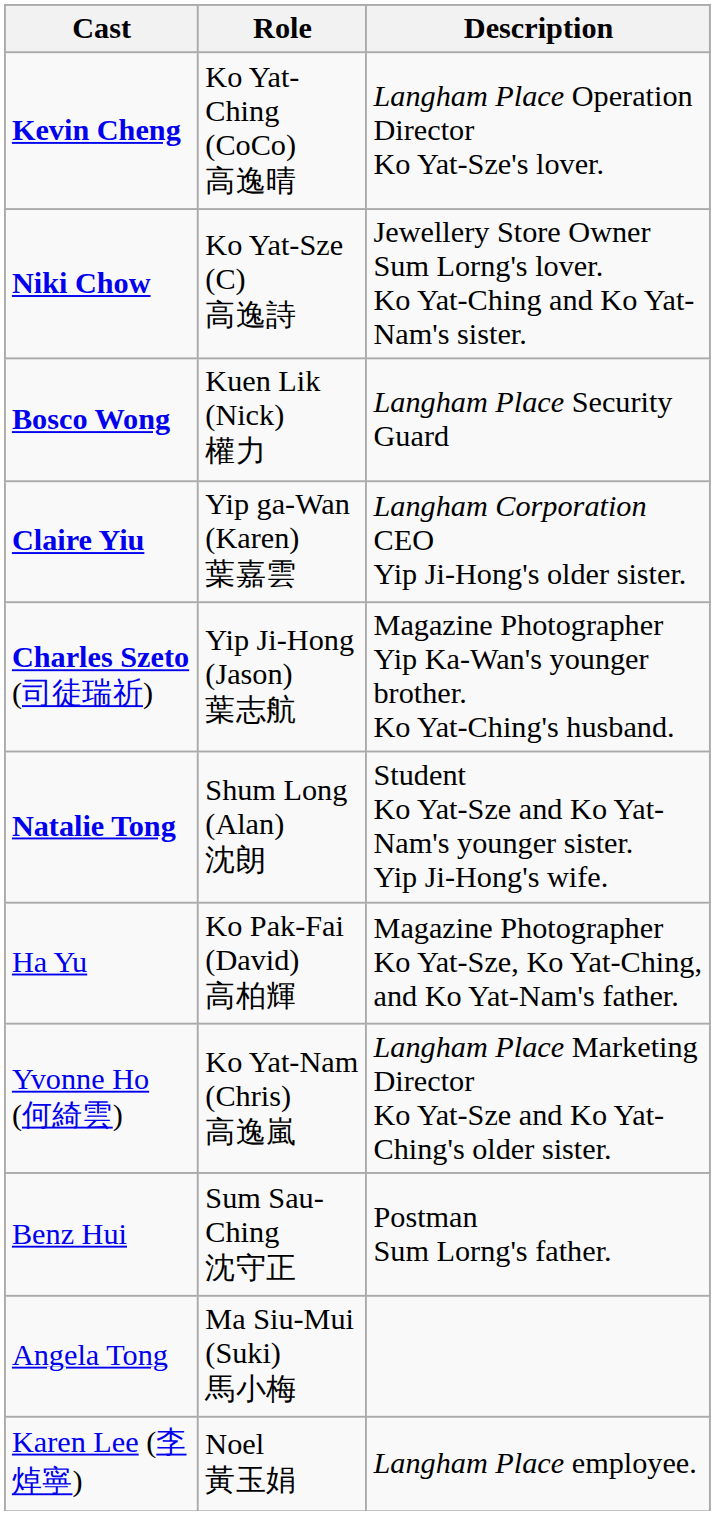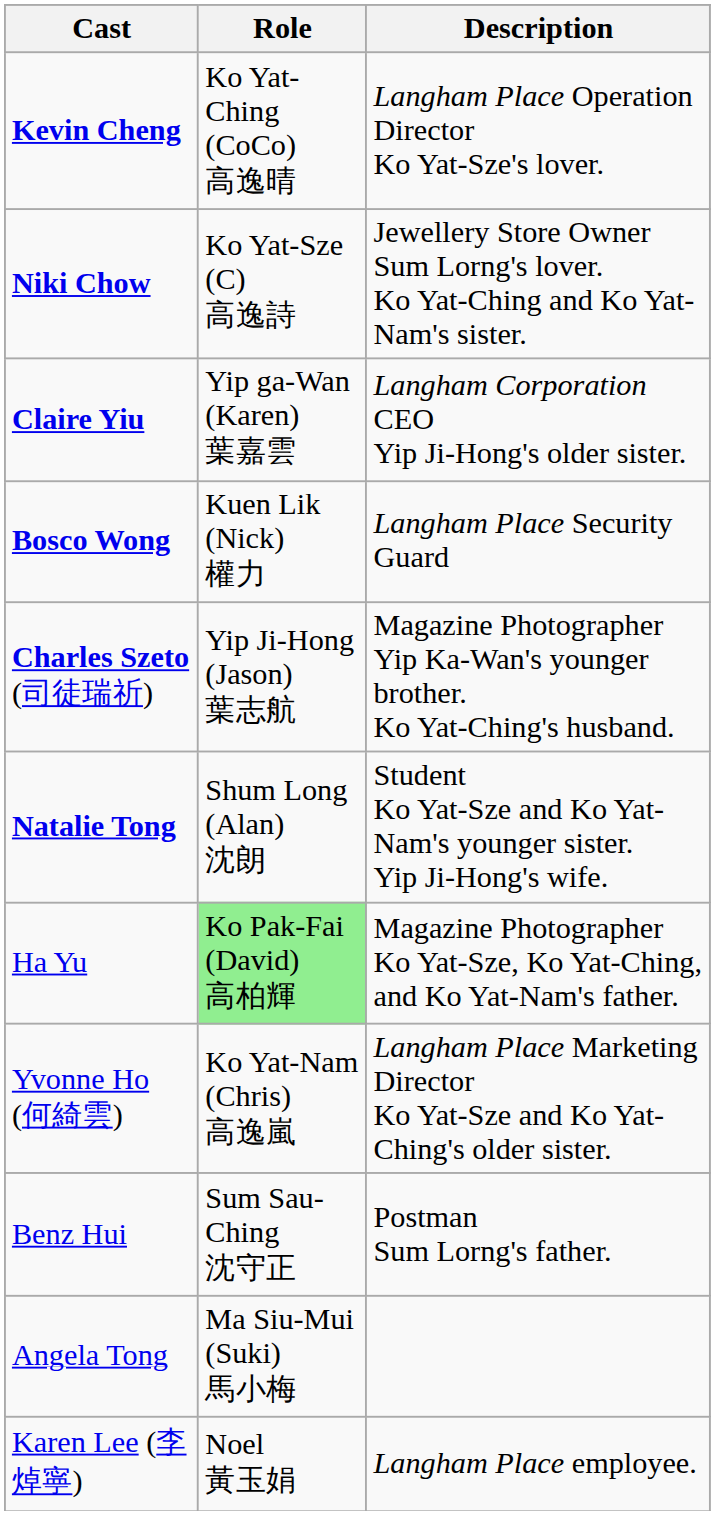rows swapped: Bosco Wong <-> Claire Yiu
Ha Yu | Role: no background -> lightgreen background
